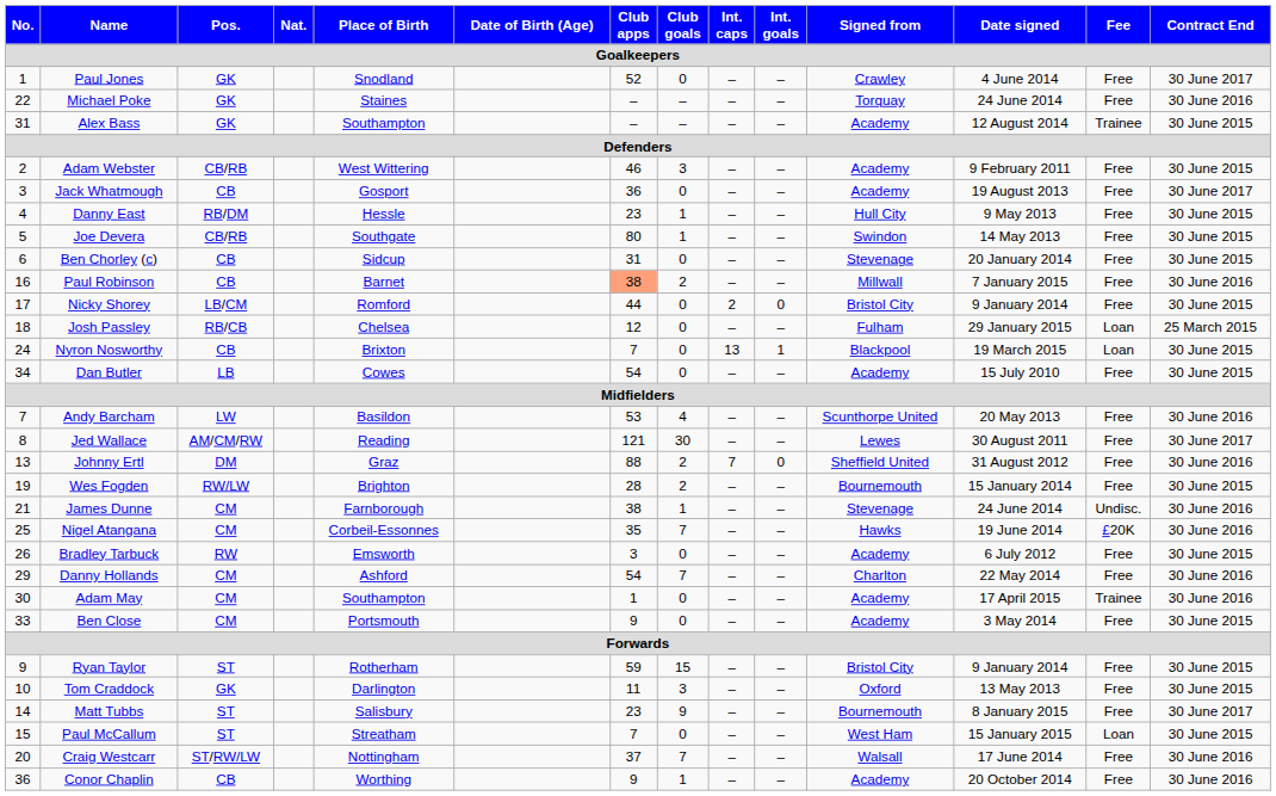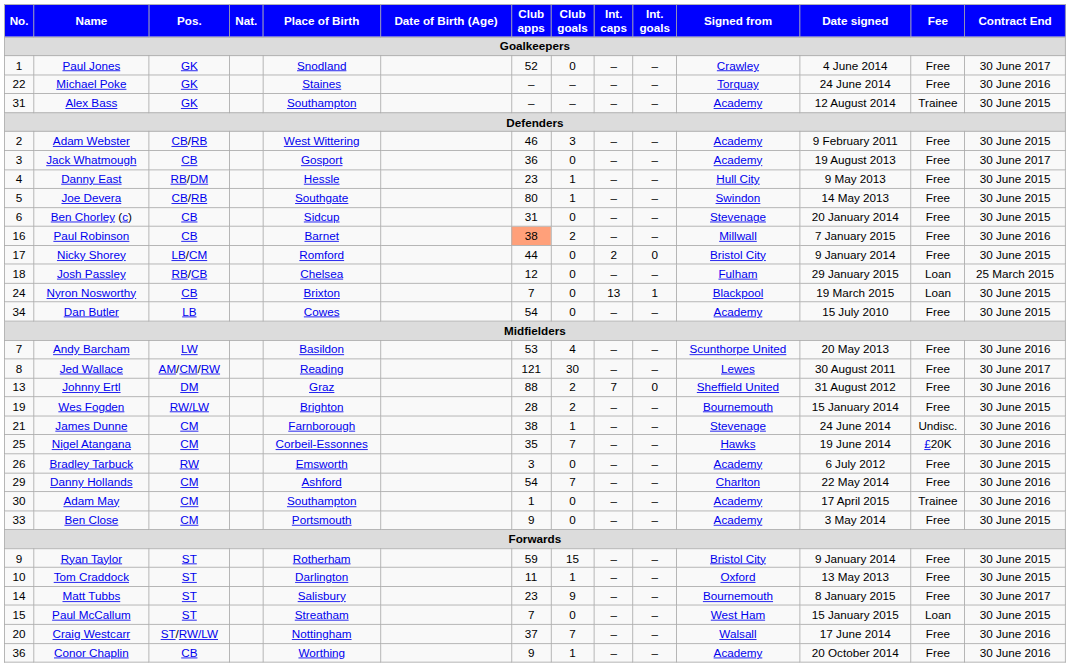Tom Craddock | Pos.: GK -> ST
Tom Craddock | Club goals: 3 -> 1
